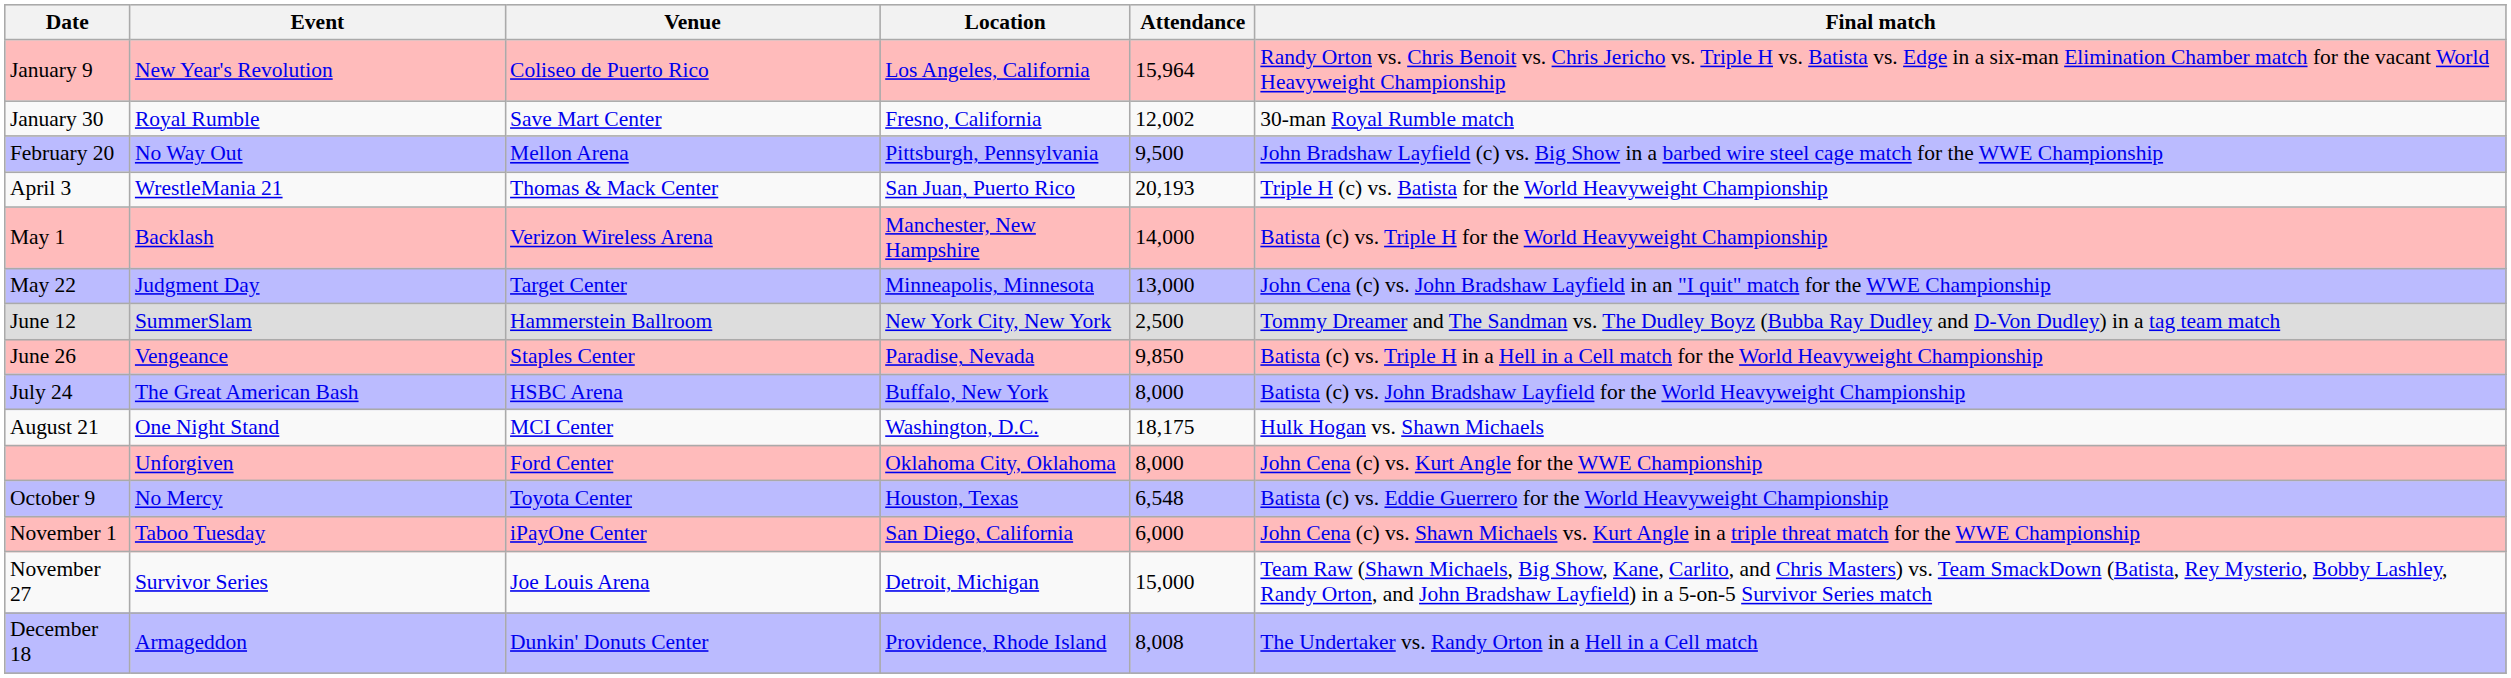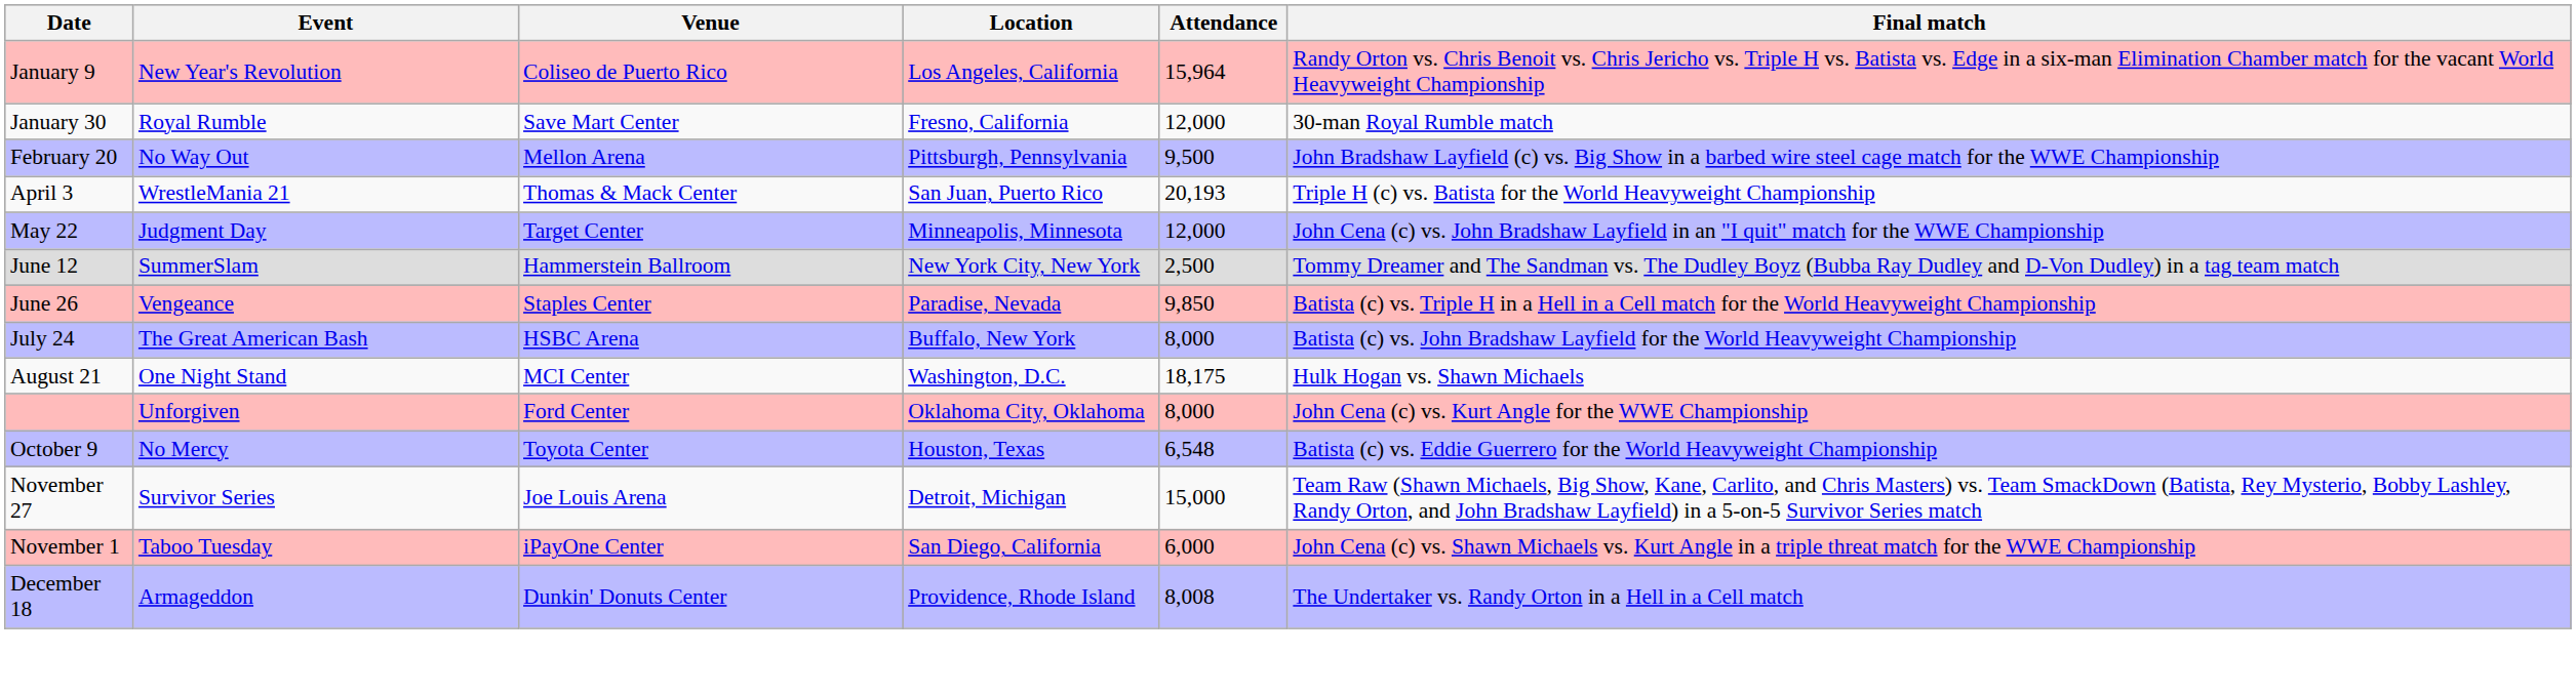January 30 | Attendance: 12,002 -> 12,000
- row: May 1 | Backlash | Verizon Wireless Arena | Manchester, New Hampshire | 14,000 | Batista (c) vs. Triple H for the World Heavyweight Championship
May 22 | Attendance: 13,000 -> 12,000
rows swapped: November 1 <-> November 27
